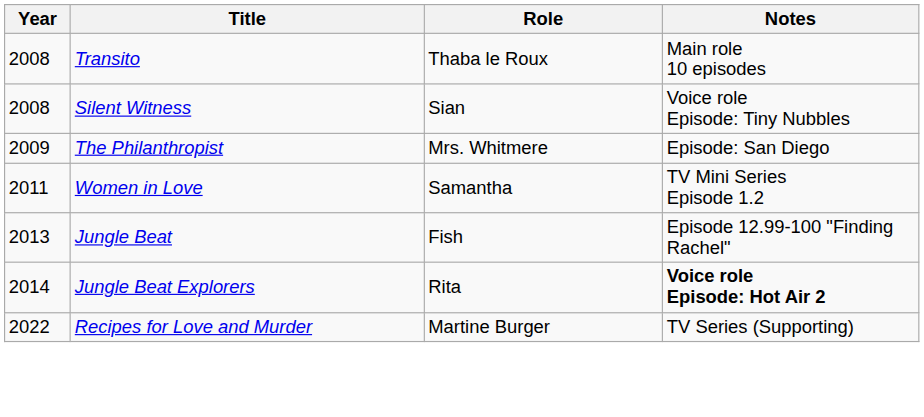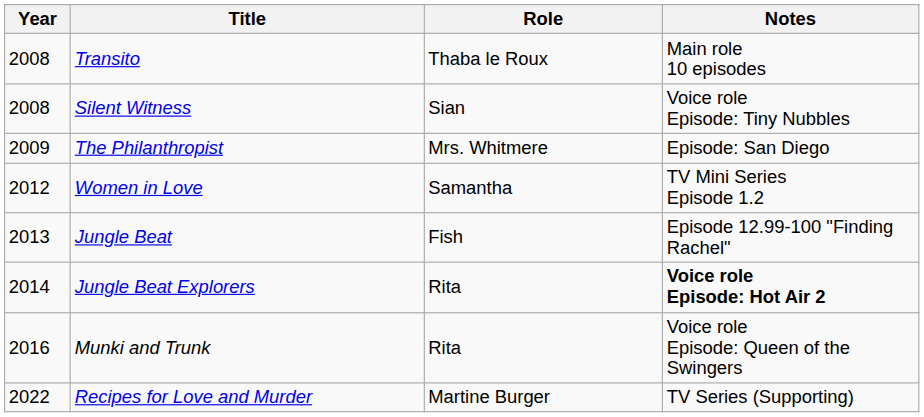Women in Love | Year: 2011 -> 2012
+ row: 2016 | Munki and Trunk | Rita | Voice role Episode: Queen of the Swingers
